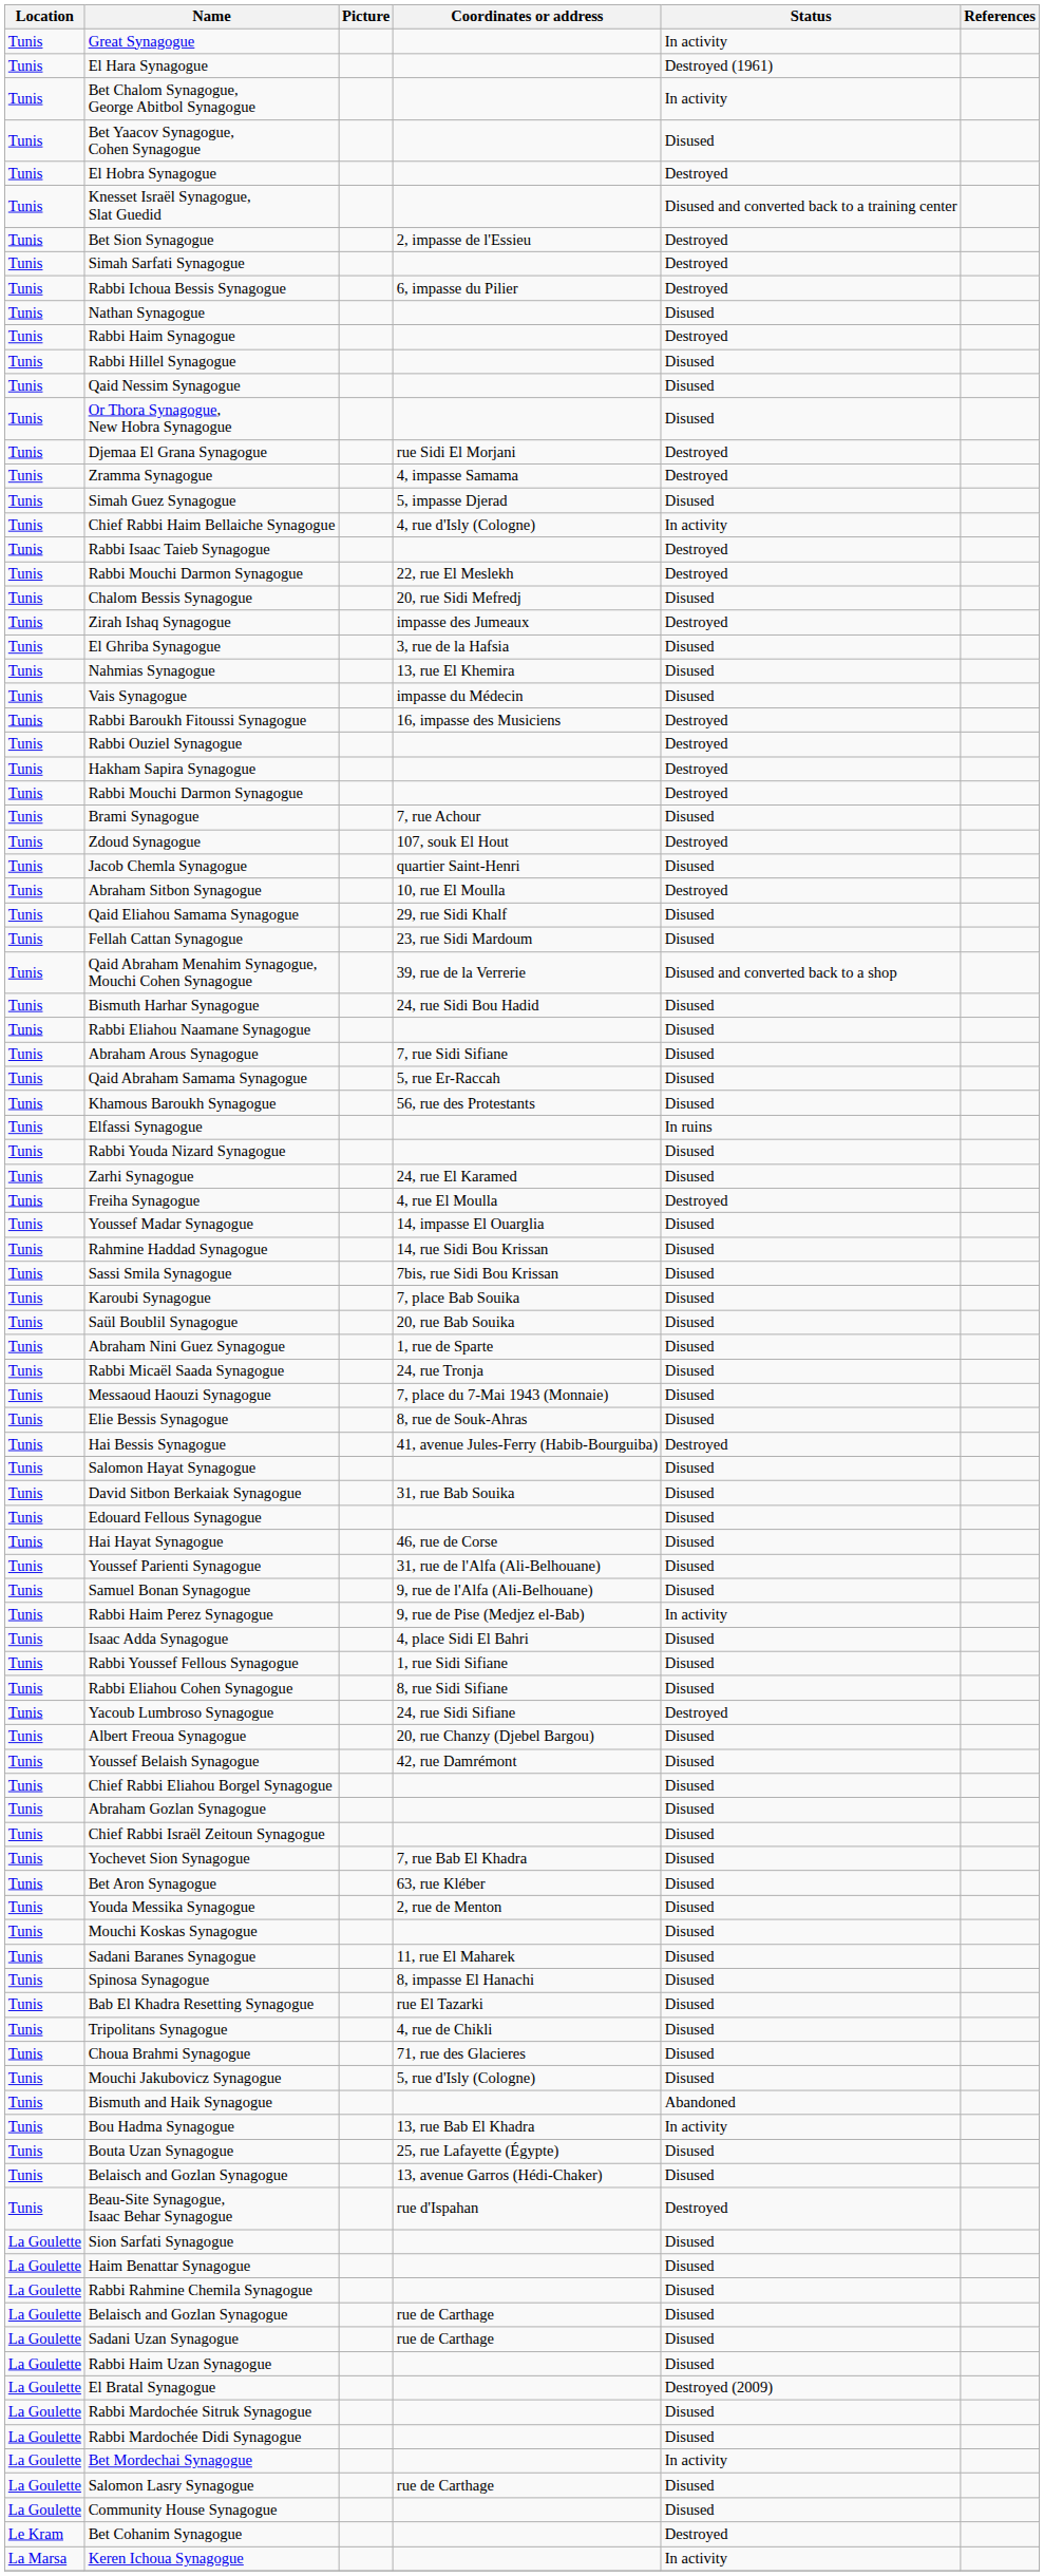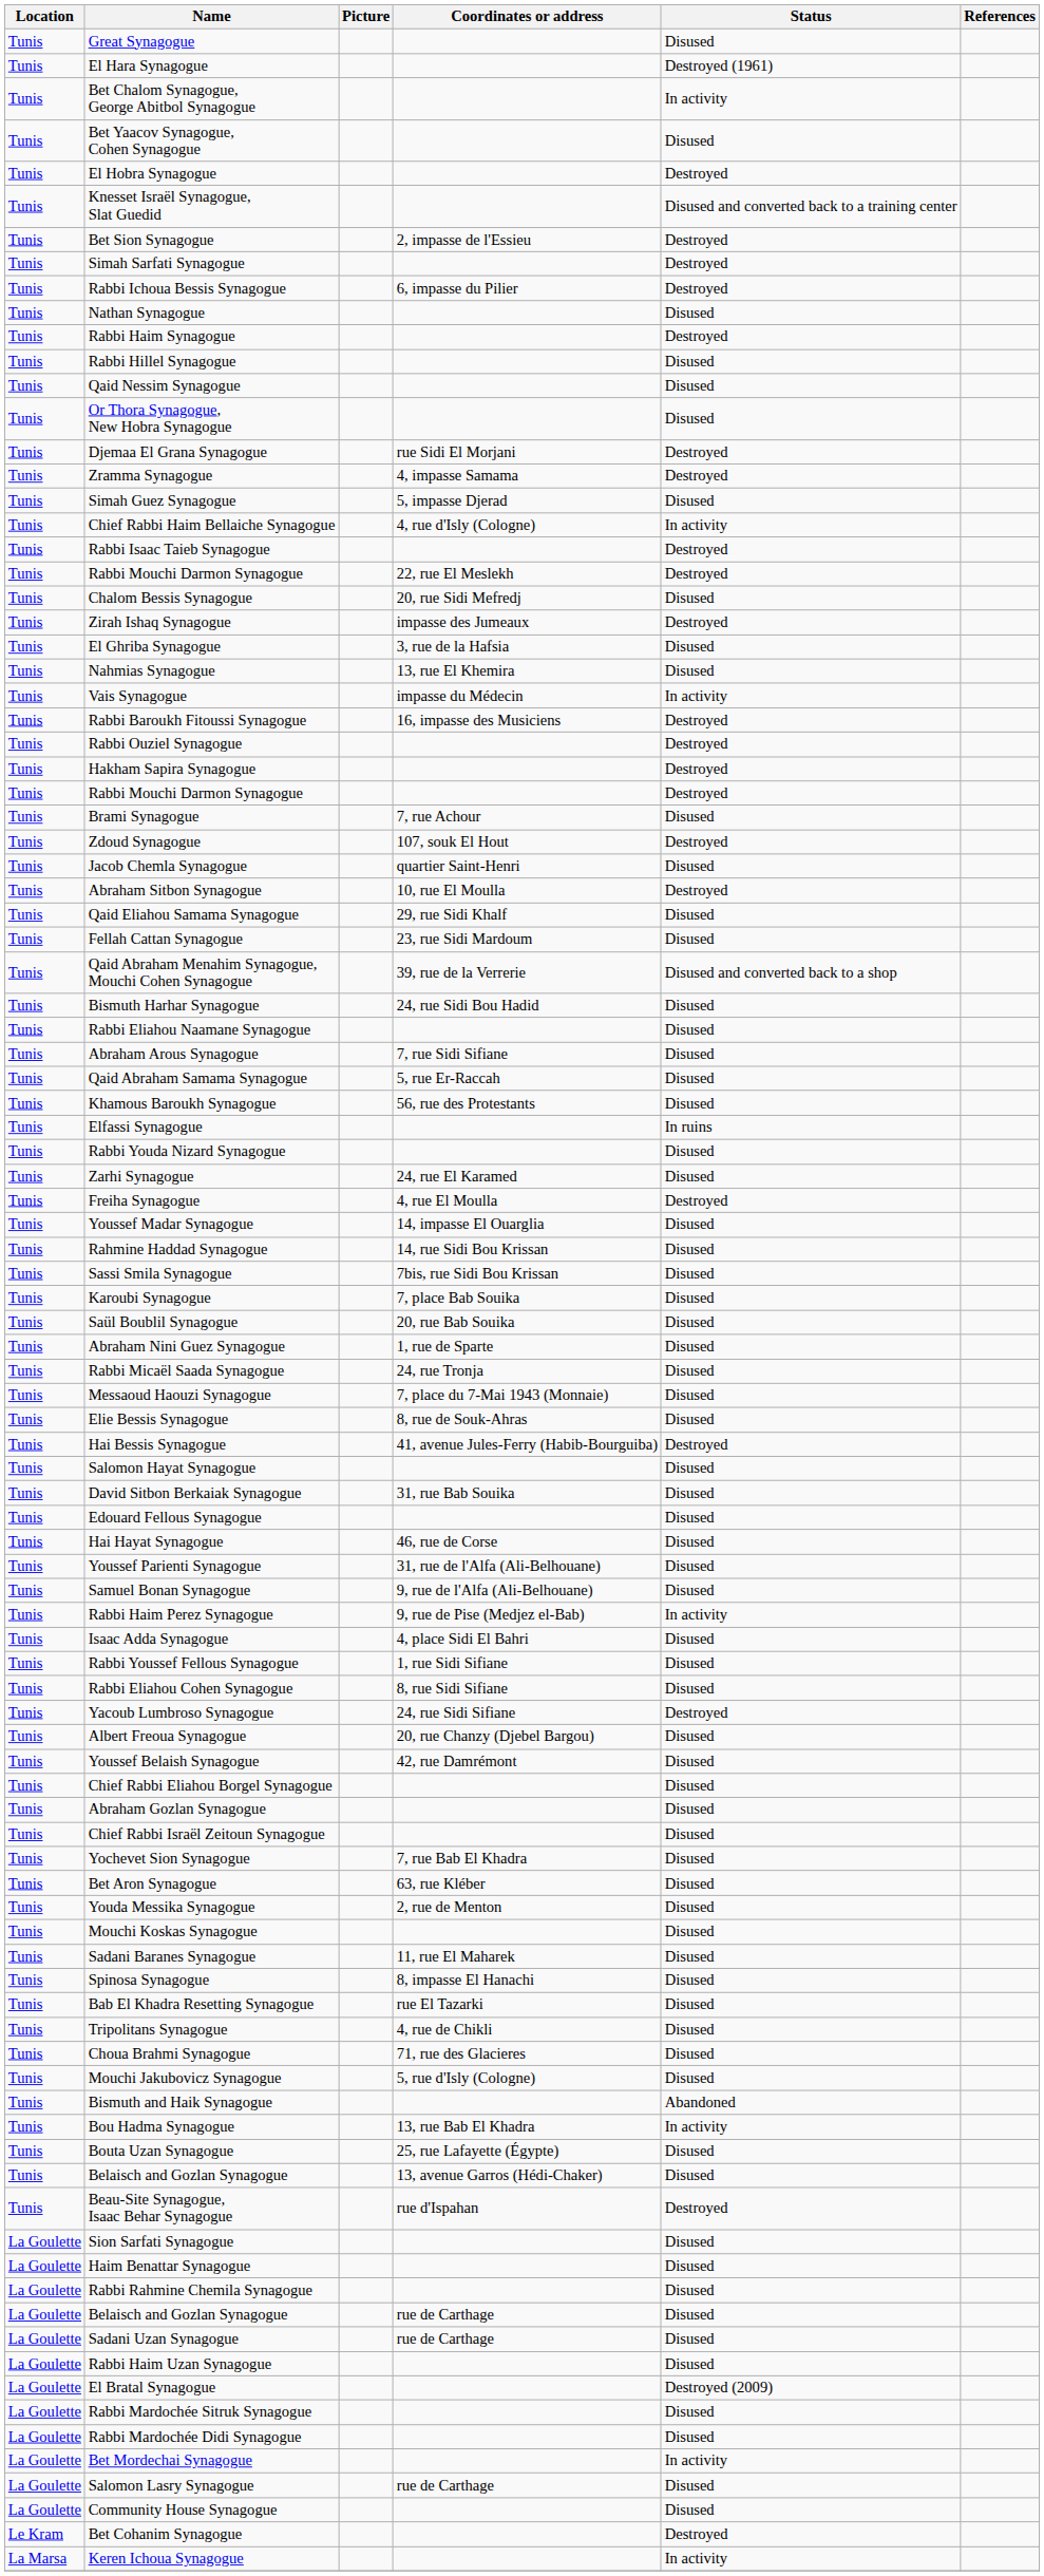Great Synagogue | Status: In activity -> Disused
Vais Synagogue | Status: Disused -> In activity
